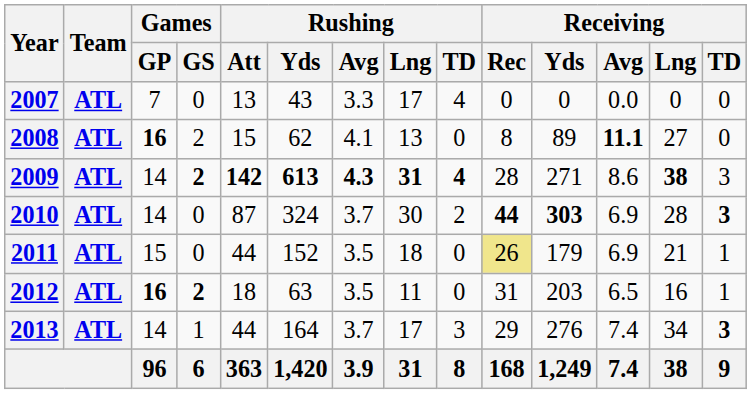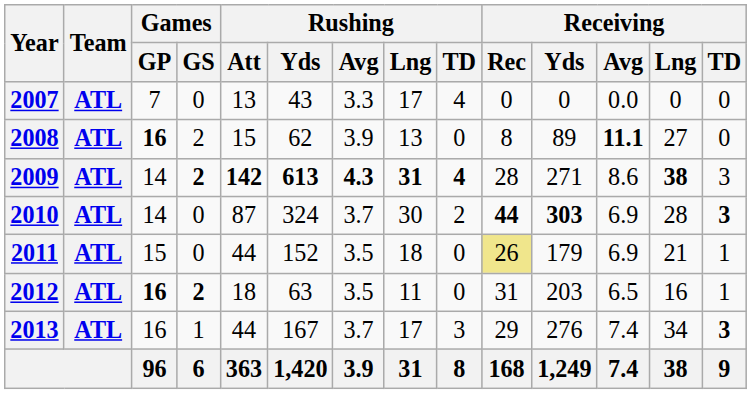2008 | Rushing / Avg: 4.1 -> 3.9
2013 | Games / GP: 14 -> 16
2013 | Rushing / Yds: 164 -> 167
